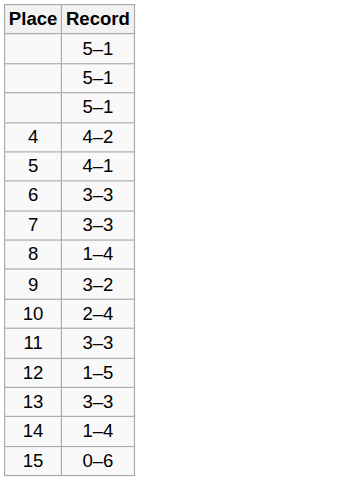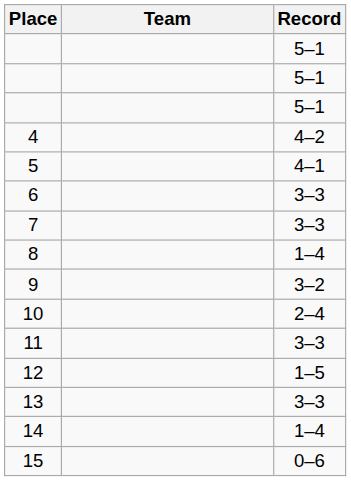+ column: Team
